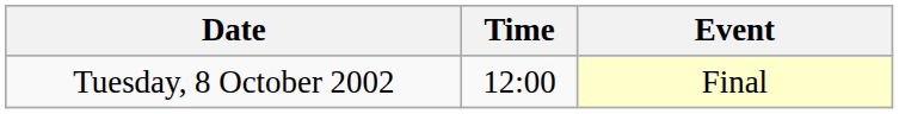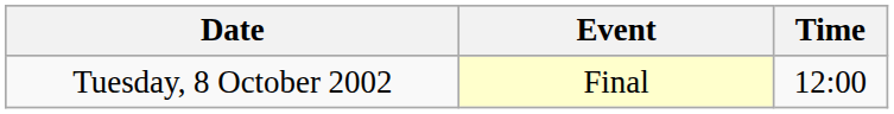columns swapped: Time <-> Event
